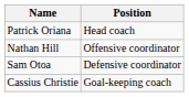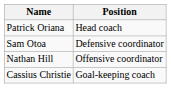rows swapped: Nathan Hill <-> Sam Otoa
